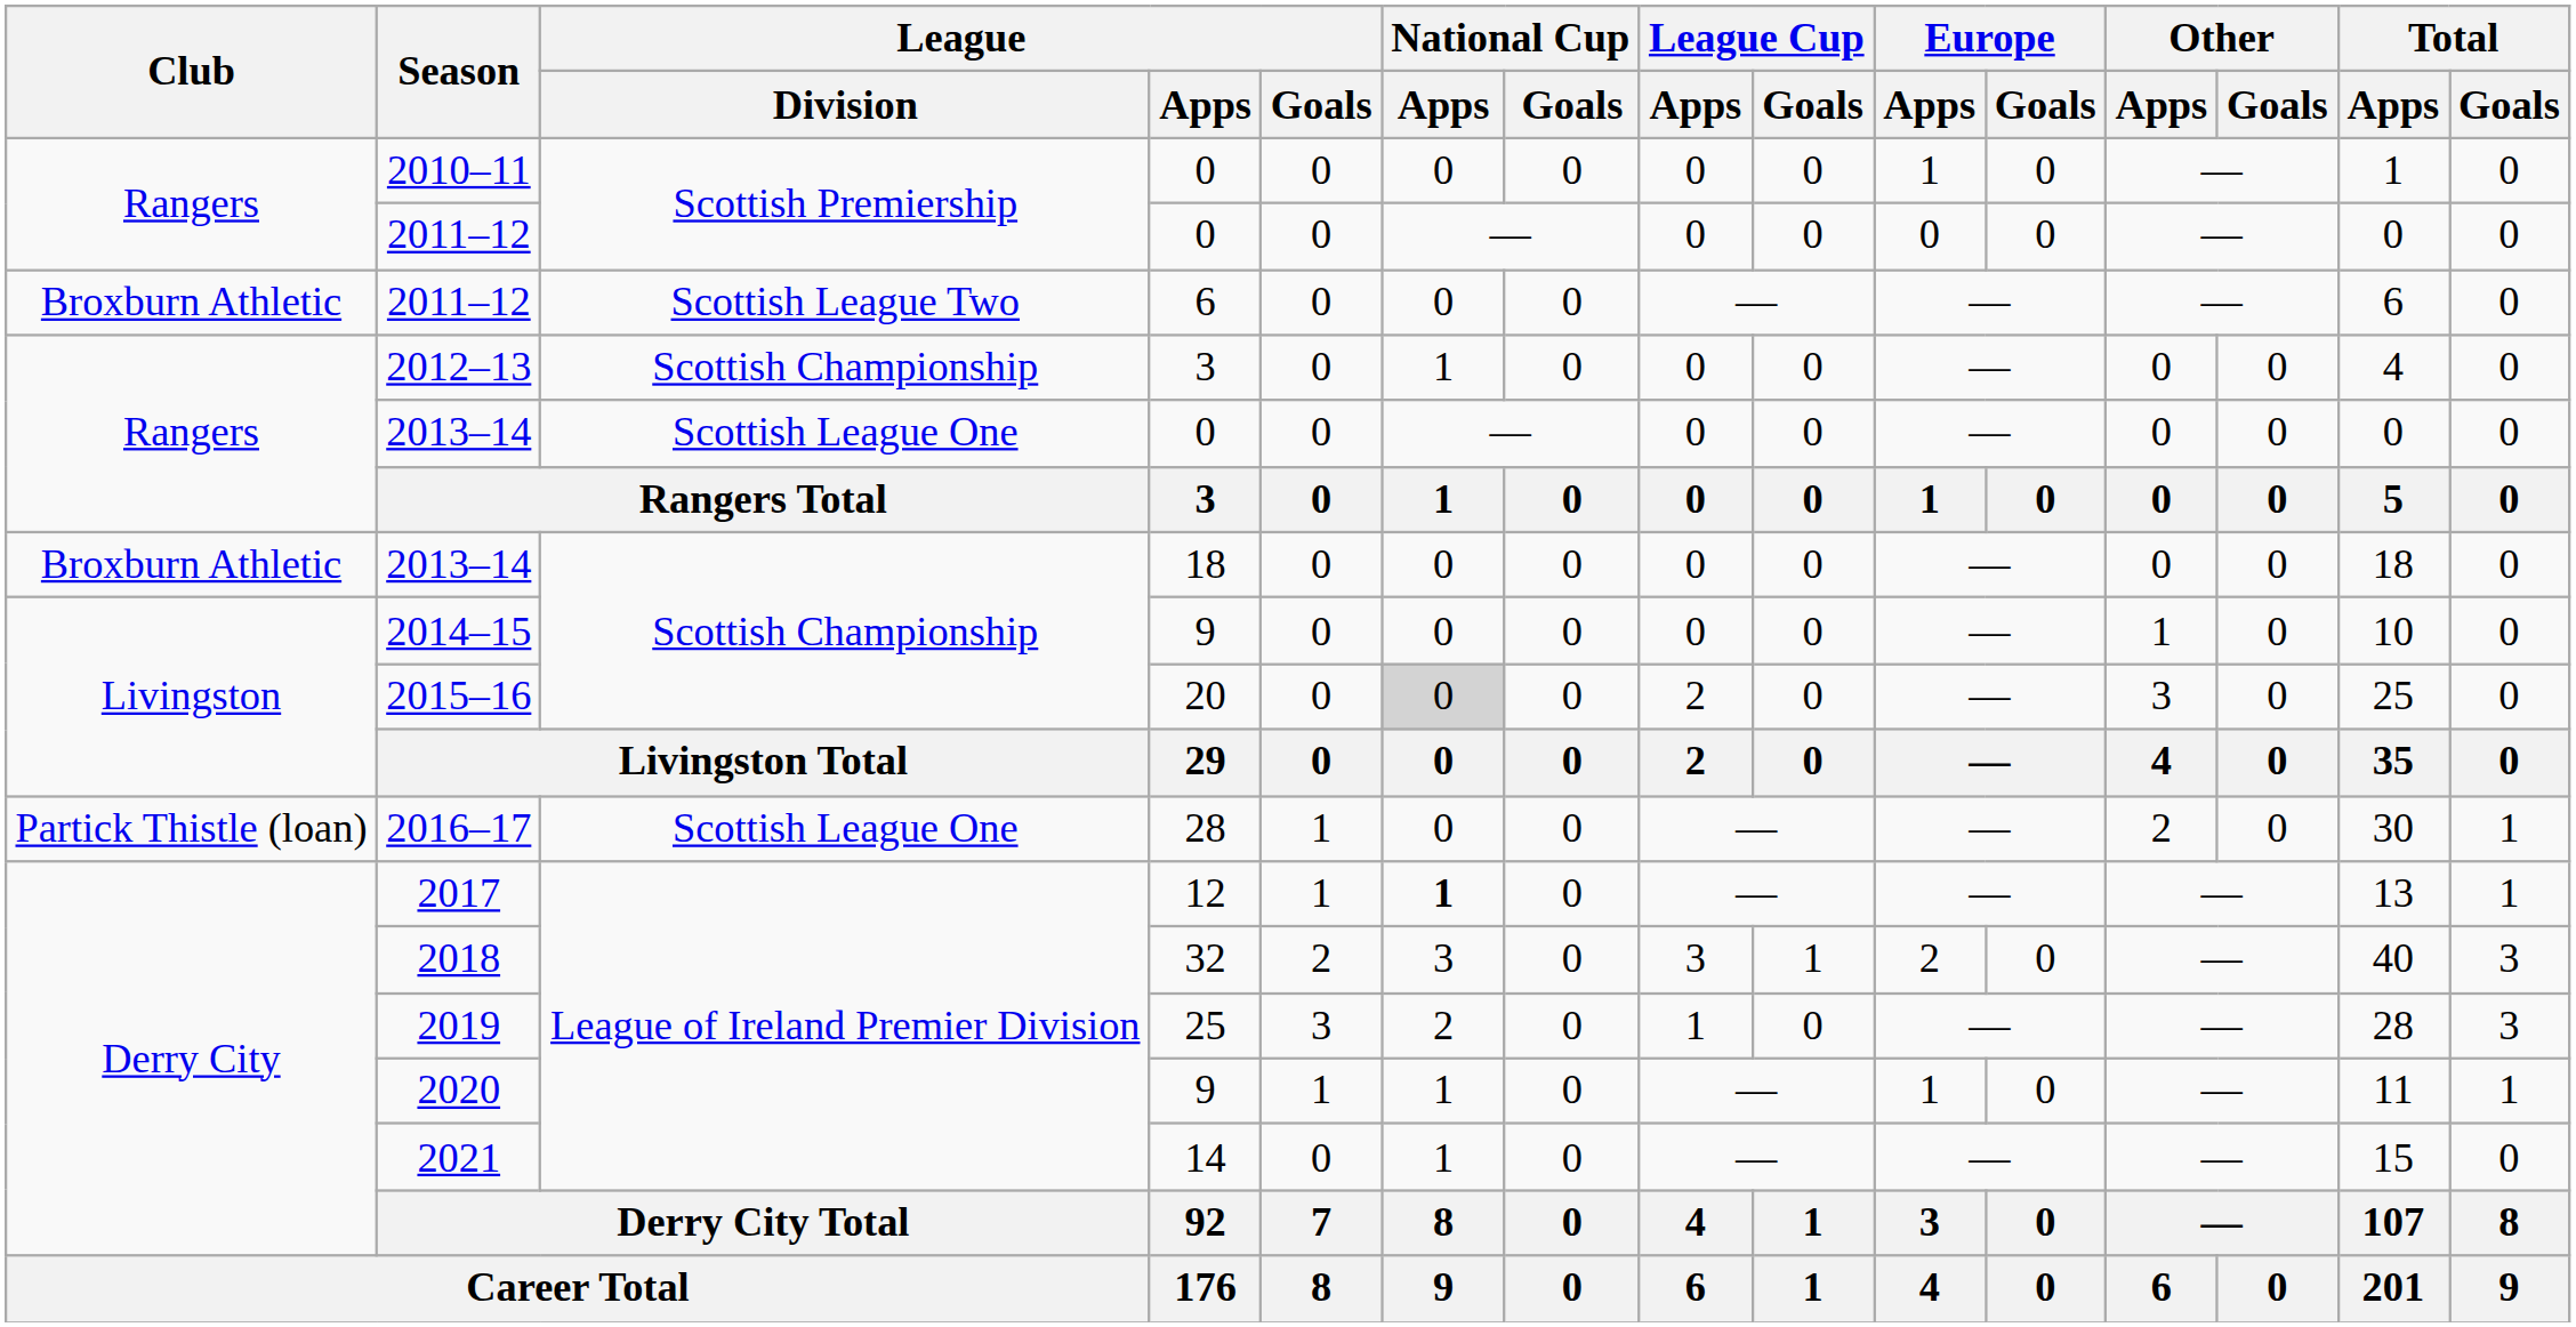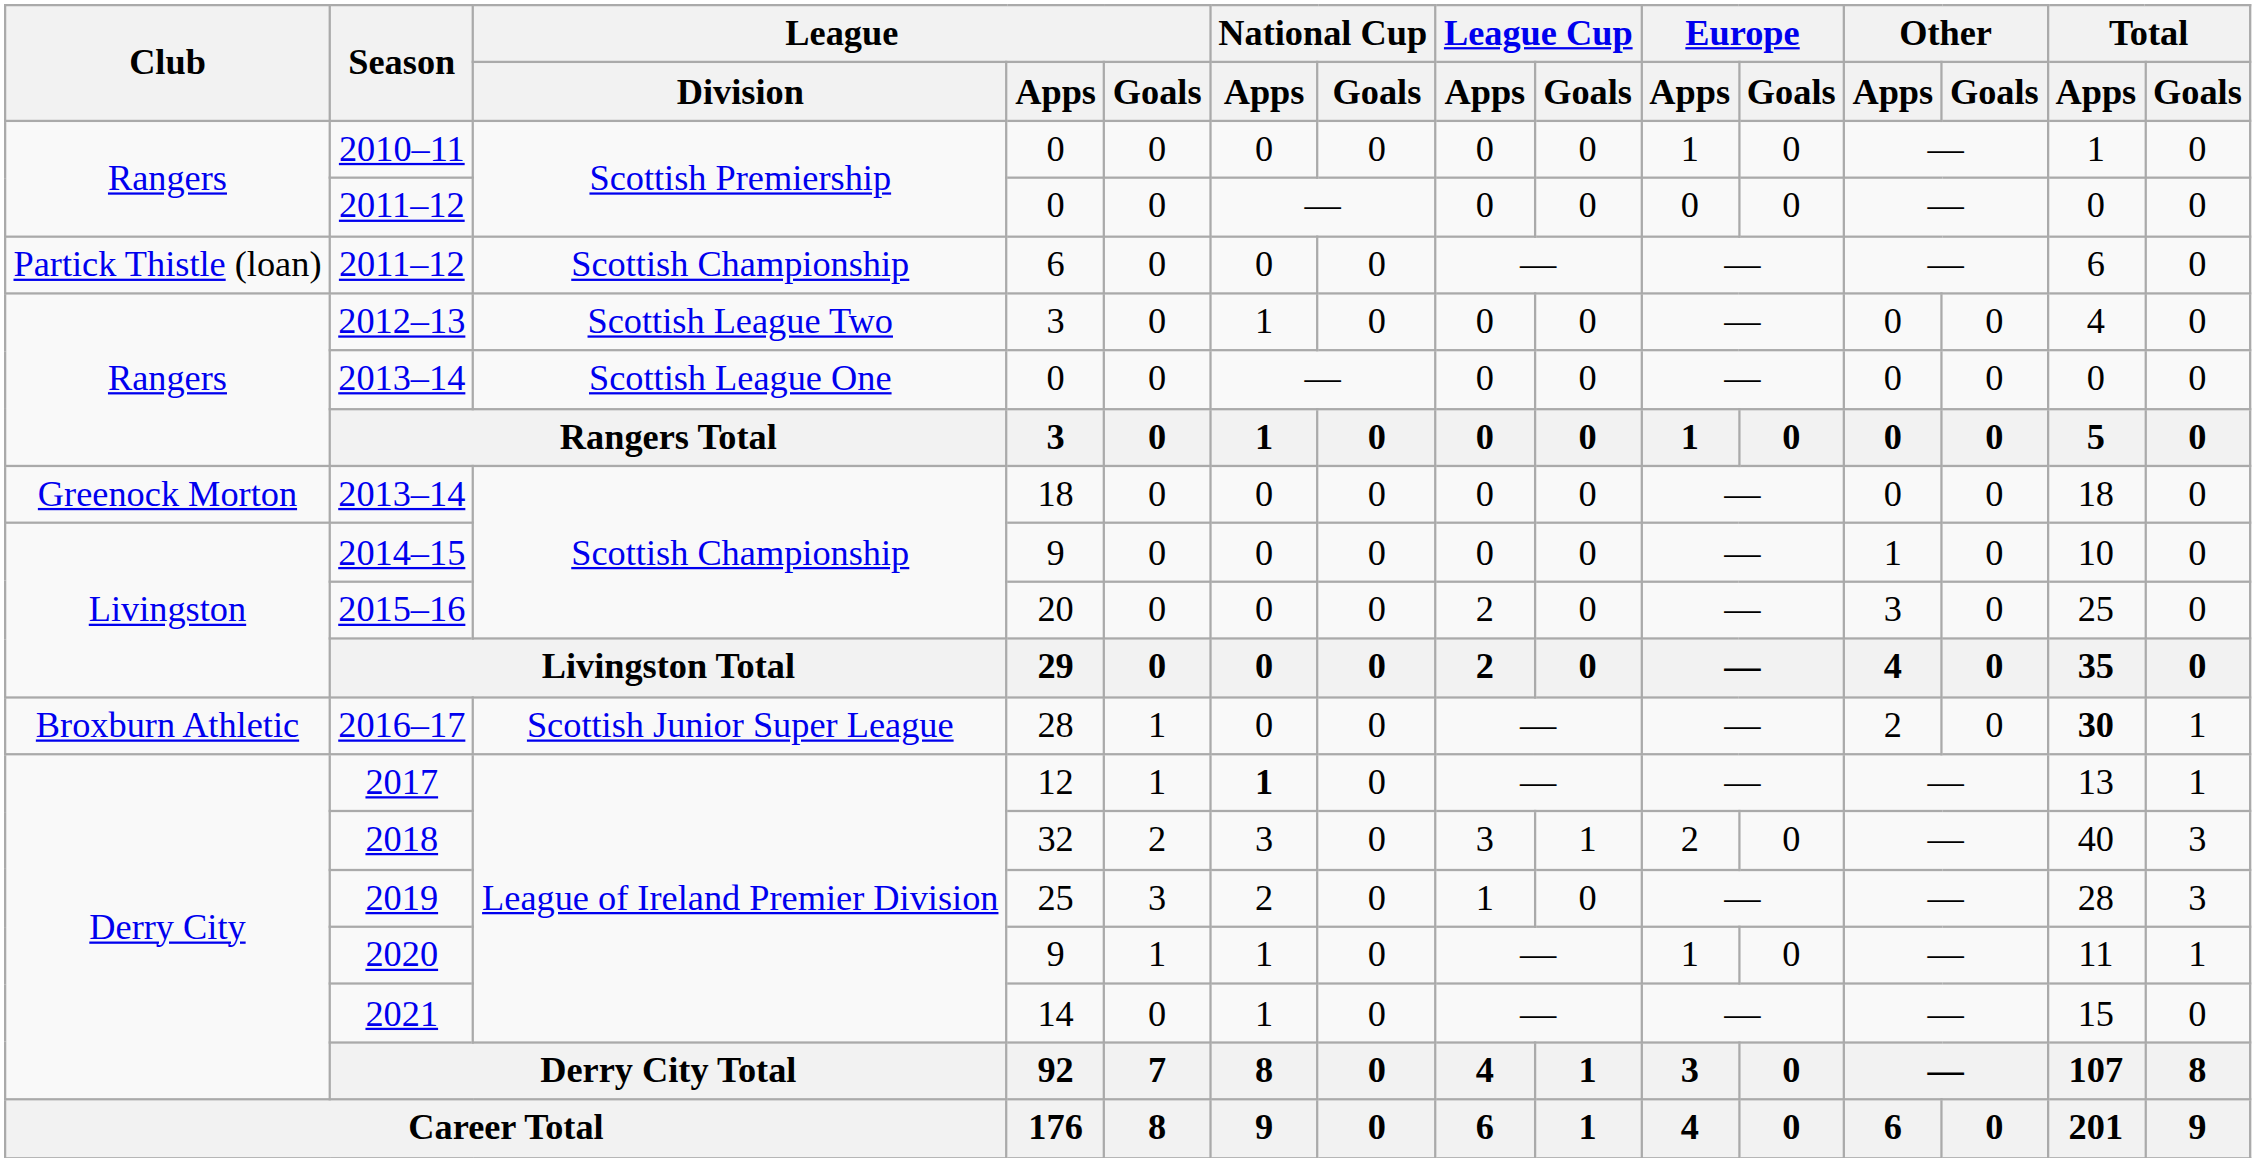2011–12 / 6 | Club: Broxburn Athletic -> Partick Thistle (loan)
2011–12 / 6 | League / Division: Scottish League Two -> Scottish Championship
2012–13 | League / Division: Scottish Championship -> Scottish League Two
2013–14 / 18 | Club: Broxburn Athletic -> Greenock Morton
2015–16 | National Cup / Apps: lightgrey background -> no background
2016–17 | Club: Partick Thistle (loan) -> Broxburn Athletic
2016–17 | League / Division: Scottish League One -> Scottish Junior Super League
2016–17 | Total / Apps: normal -> bold
